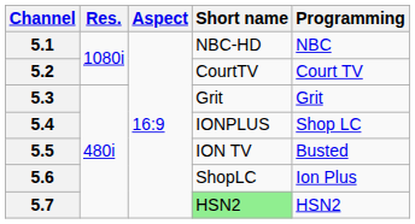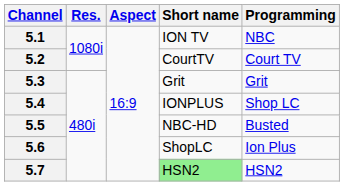5.1 | Short name: NBC-HD -> ION TV
5.5 | Short name: ION TV -> NBC-HD
